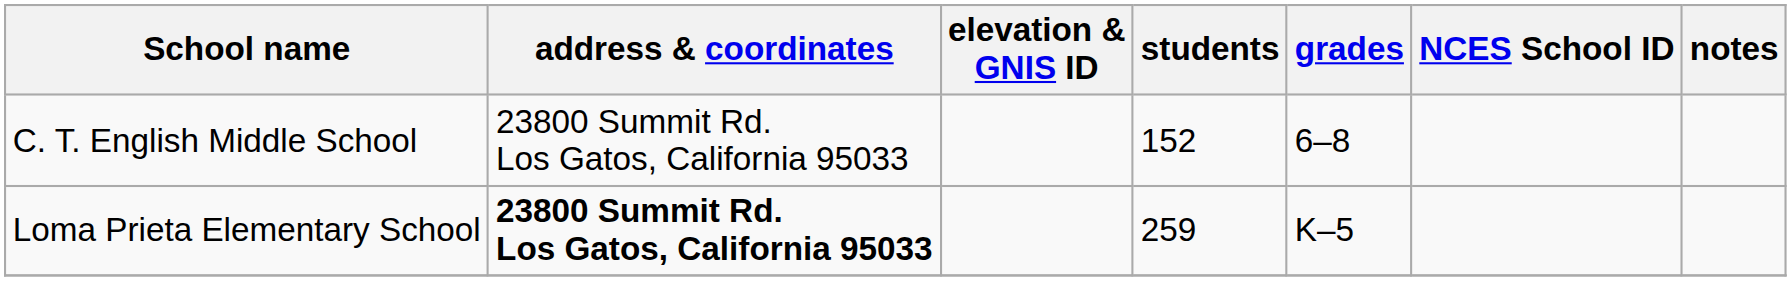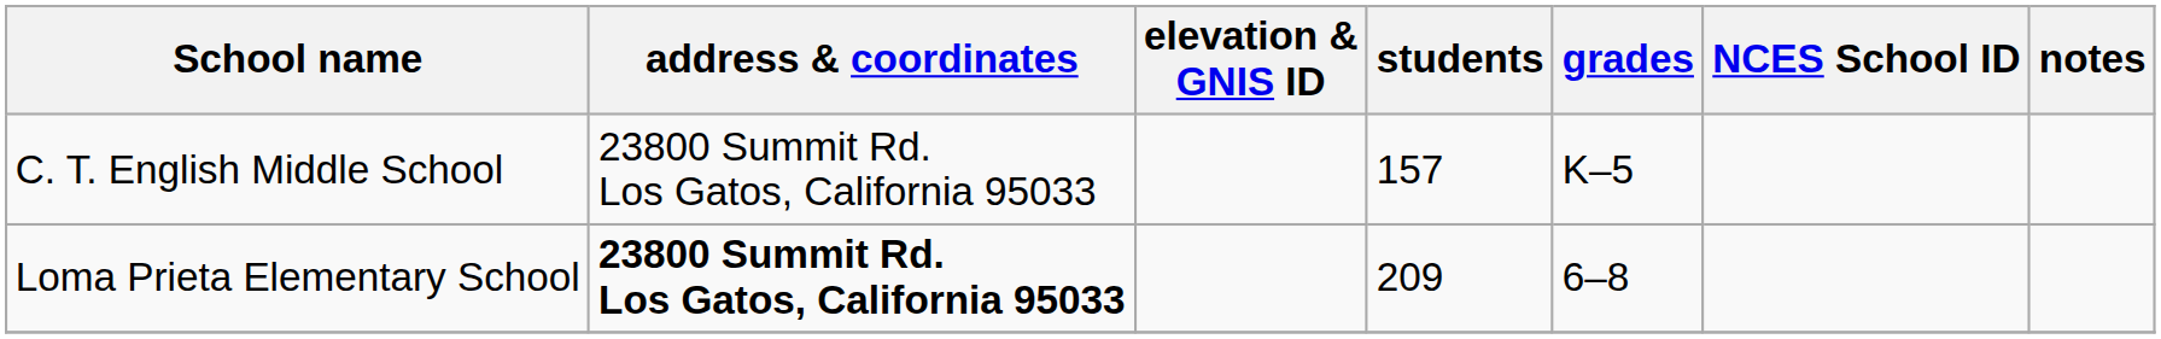C. T. English Middle School | students: 152 -> 157
C. T. English Middle School | grades: 6–8 -> K–5
Loma Prieta Elementary School | students: 259 -> 209
Loma Prieta Elementary School | grades: K–5 -> 6–8
